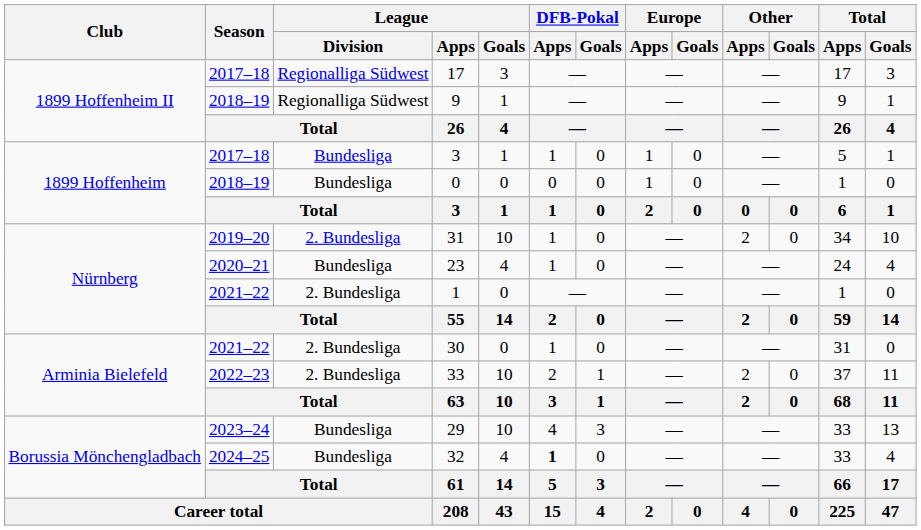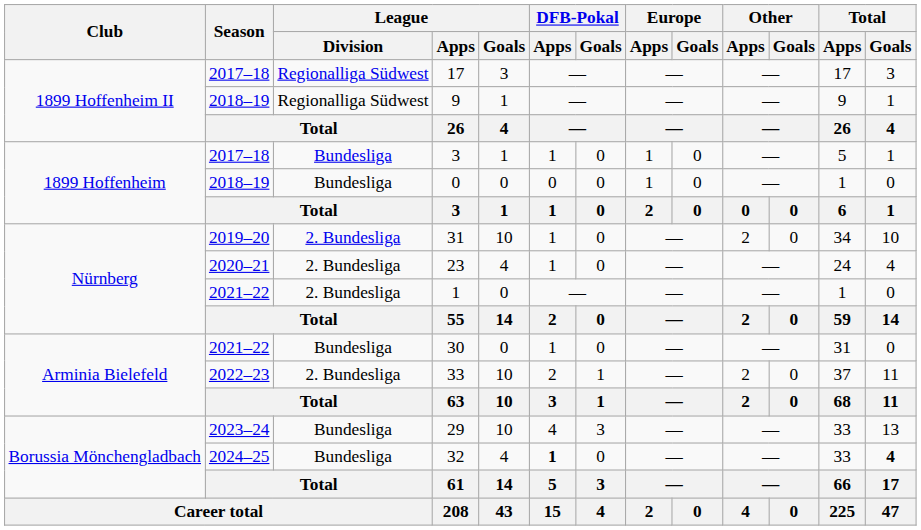23 | League / Division: Bundesliga -> 2. Bundesliga
30 | League / Division: 2. Bundesliga -> Bundesliga
32 | Total / Goals: normal -> bold
